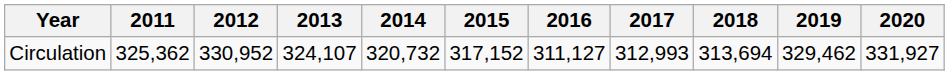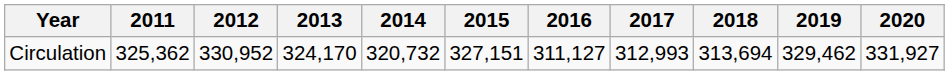Circulation | 2013: 324,107 -> 324,170
Circulation | 2015: 317,152 -> 327,151
